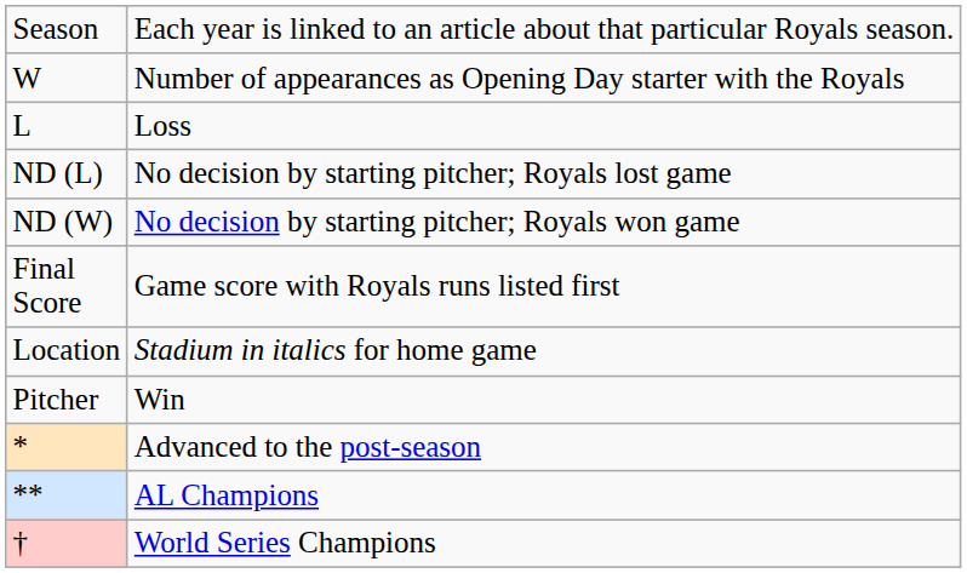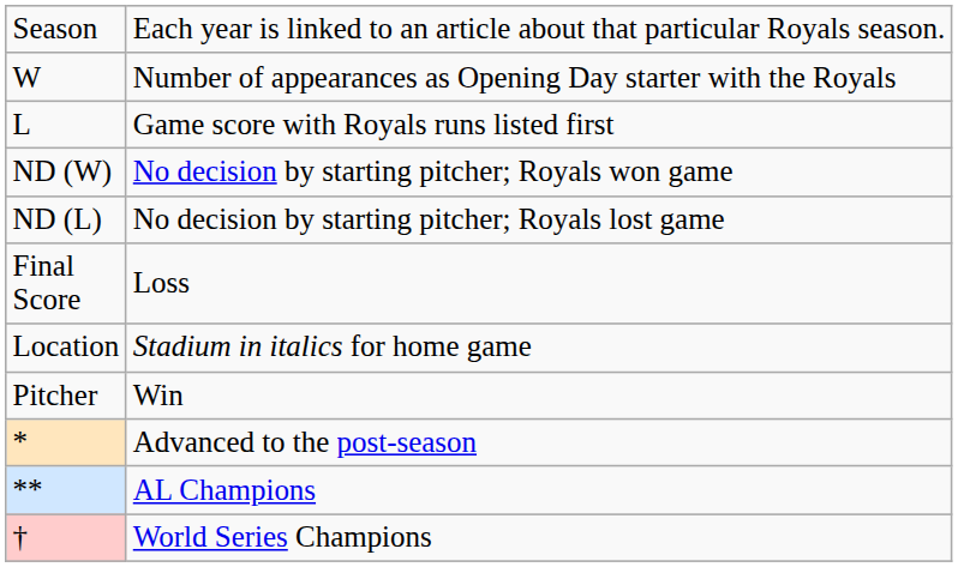L | column 2: Loss -> Game score with Royals runs listed first
rows swapped: ND (W) <-> ND (L)
Final Score | column 2: Game score with Royals runs listed first -> Loss
